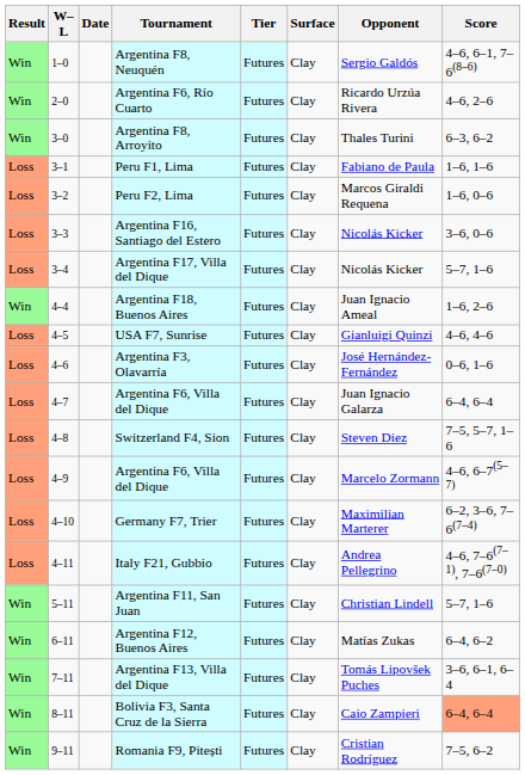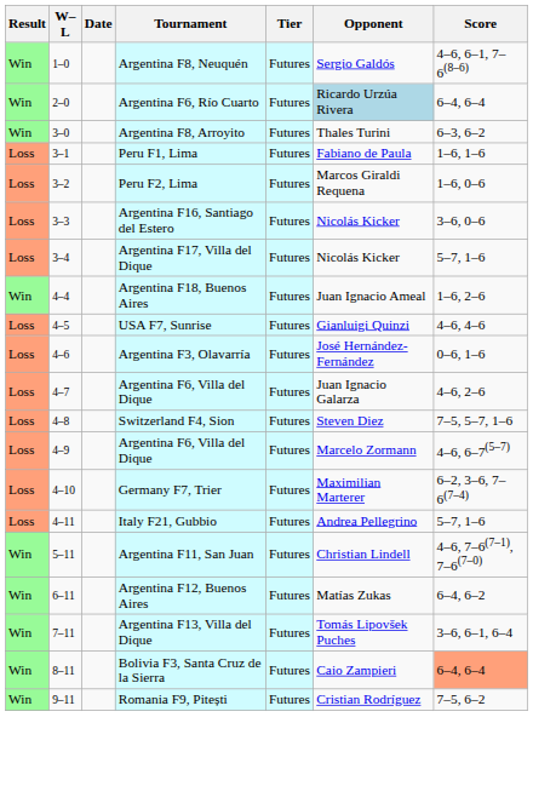- column: Surface | Clay | Clay | Clay | Clay | Clay | Clay | Clay | Clay | Clay | Clay | Clay | Clay | Clay | Clay | Clay | Clay | Clay | Clay | Clay | Clay
Argentina F6, Río Cuarto | Opponent: no background -> lightblue background
Argentina F6, Río Cuarto | Score: 4–6, 2–6 -> 6–4, 6–4
4–7 / Argentina F6, Villa del Dique | Score: 6–4, 6–4 -> 4–6, 2–6
Italy F21, Gubbio | Score: 4–6, 7–6(7–1), 7–6(7–0) -> 5–7, 1–6
Argentina F11, San Juan | Score: 5–7, 1–6 -> 4–6, 7–6(7–1), 7–6(7–0)
